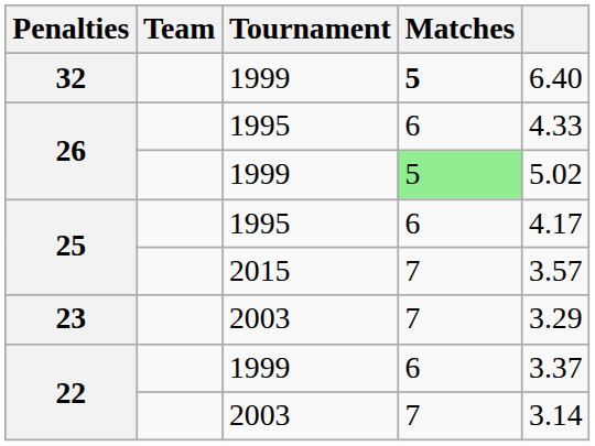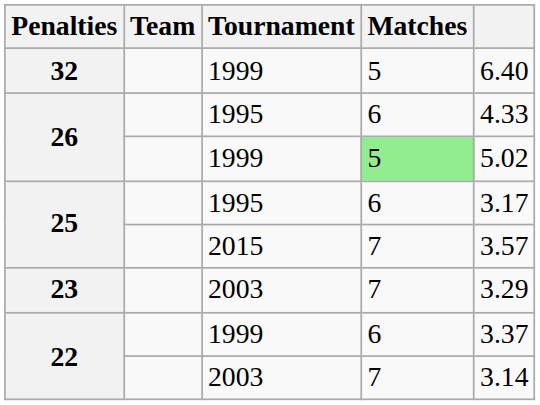32 | Matches: bold -> normal
25 / 1995 | column 5: 4.17 -> 3.17
